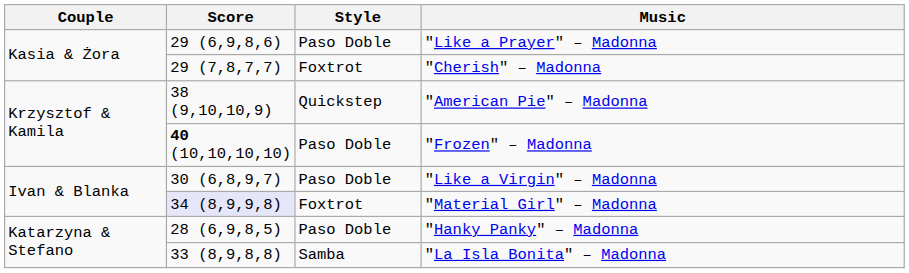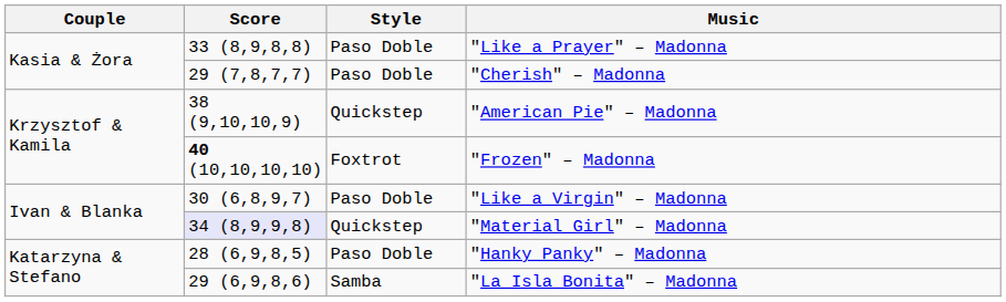"Like a Prayer" – Madonna | Score: 29 (6,9,8,6) -> 33 (8,9,8,8)
"Cherish" – Madonna | Style: Foxtrot -> Paso Doble
"Frozen" – Madonna | Style: Paso Doble -> Foxtrot
"Material Girl" – Madonna | Style: Foxtrot -> Quickstep
"La Isla Bonita" – Madonna | Score: 33 (8,9,8,8) -> 29 (6,9,8,6)
